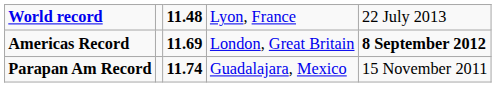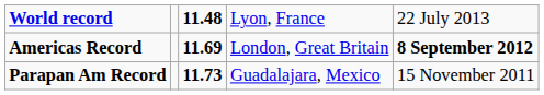Parapan Am Record | column 3: 11.74 -> 11.73
